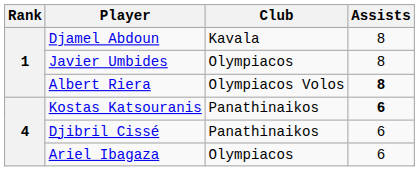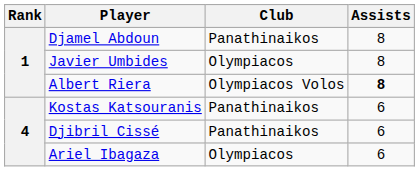Djamel Abdoun | Club: Kavala -> Panathinaikos
Kostas Katsouranis | Assists: bold -> normal
